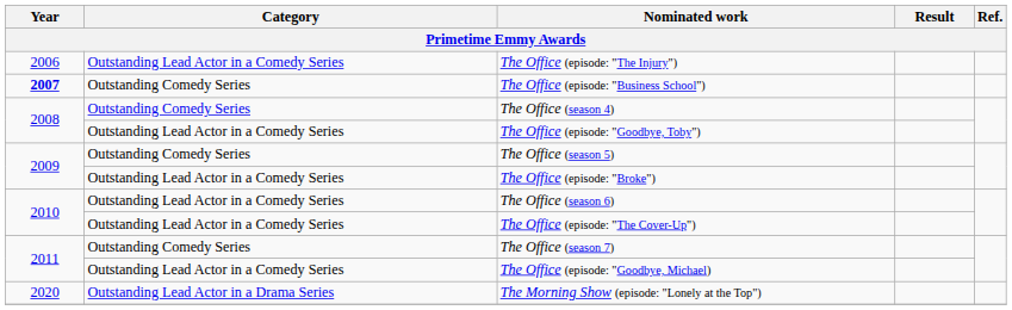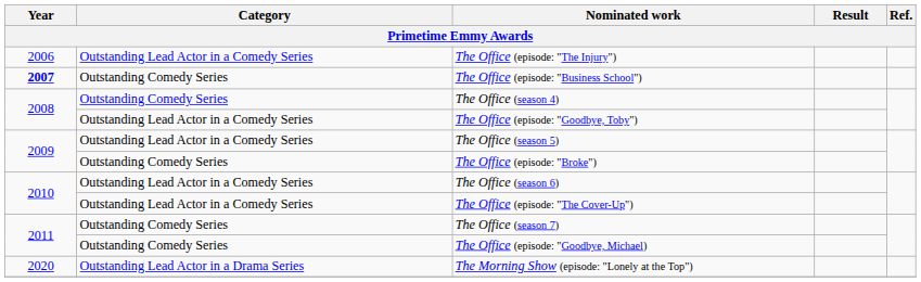The Office (season 5) | Category: Outstanding Comedy Series -> Outstanding Lead Actor in a Comedy Series
The Office (episode: "Broke") | Category: Outstanding Lead Actor in a Comedy Series -> Outstanding Comedy Series
The Office (episode: "Goodbye, Michael) | Category: Outstanding Lead Actor in a Comedy Series -> Outstanding Comedy Series
